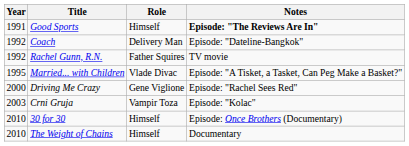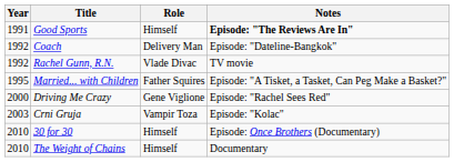Rachel Gunn, R.N. | Role: Father Squires -> Vlade Divac
Married... with Children | Role: Vlade Divac -> Father Squires
